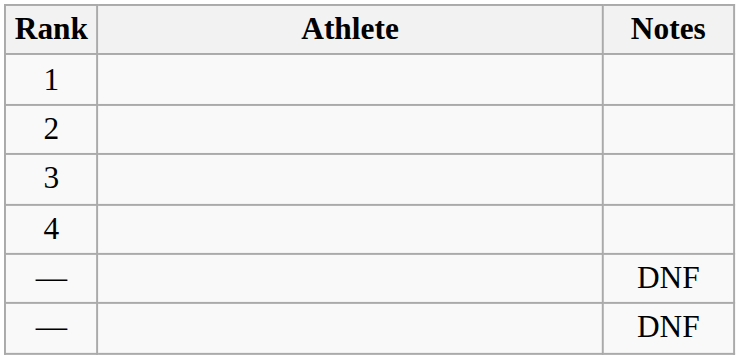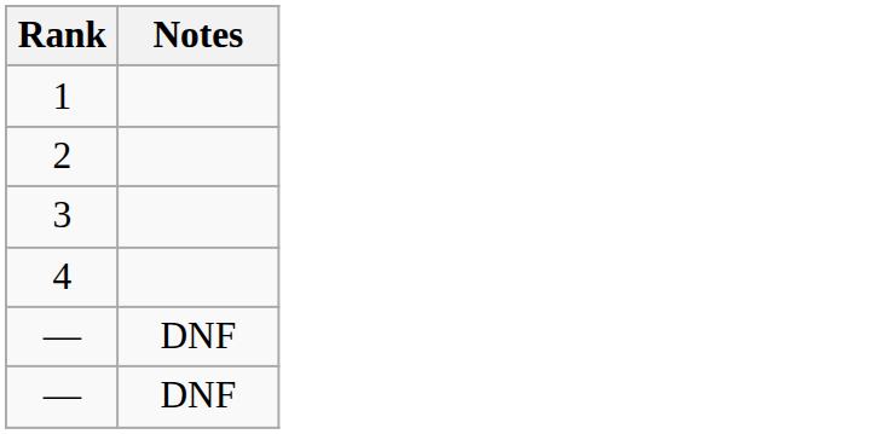- column: Athlete
